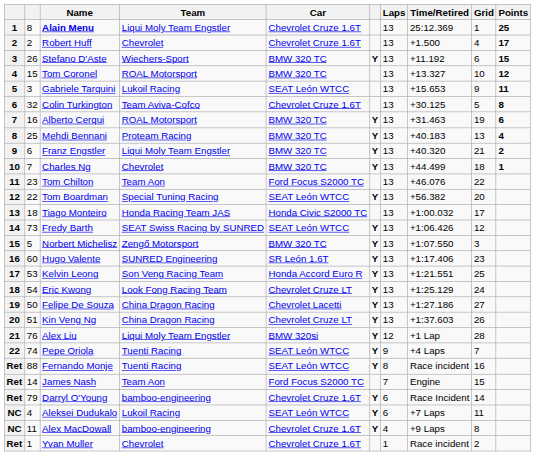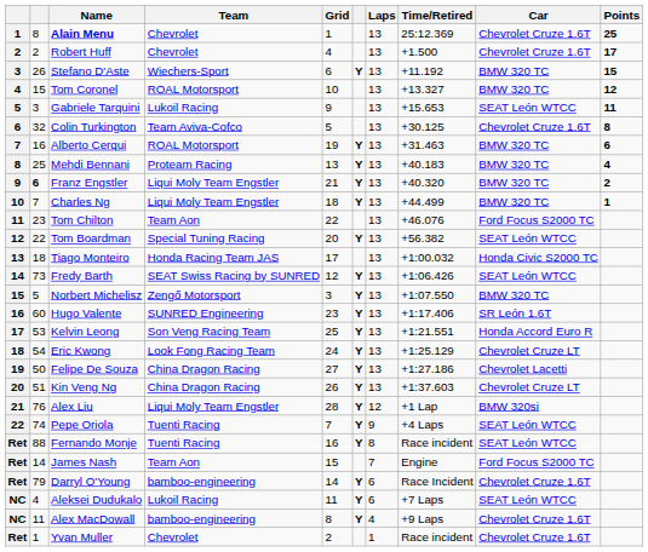columns swapped: Car <-> Grid
Alain Menu | Team: Liqui Moly Team Engstler -> Chevrolet
Franz Engstler | column 2: normal -> bold
Charles Ng | Team: Chevrolet -> Liqui Moly Team Engstler
